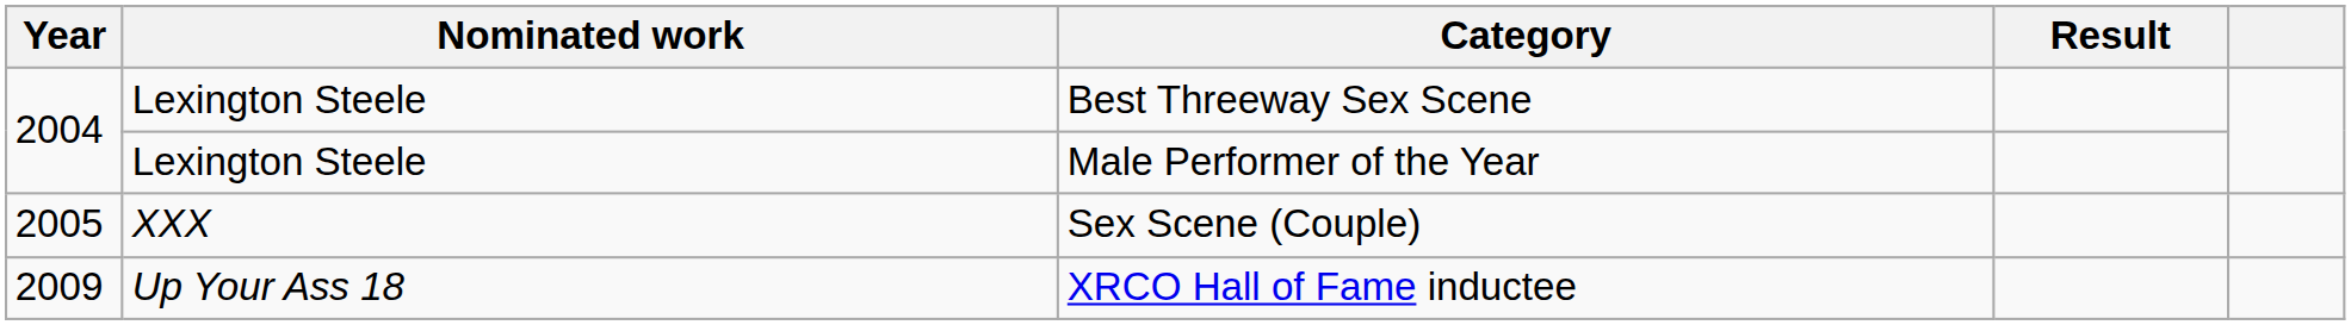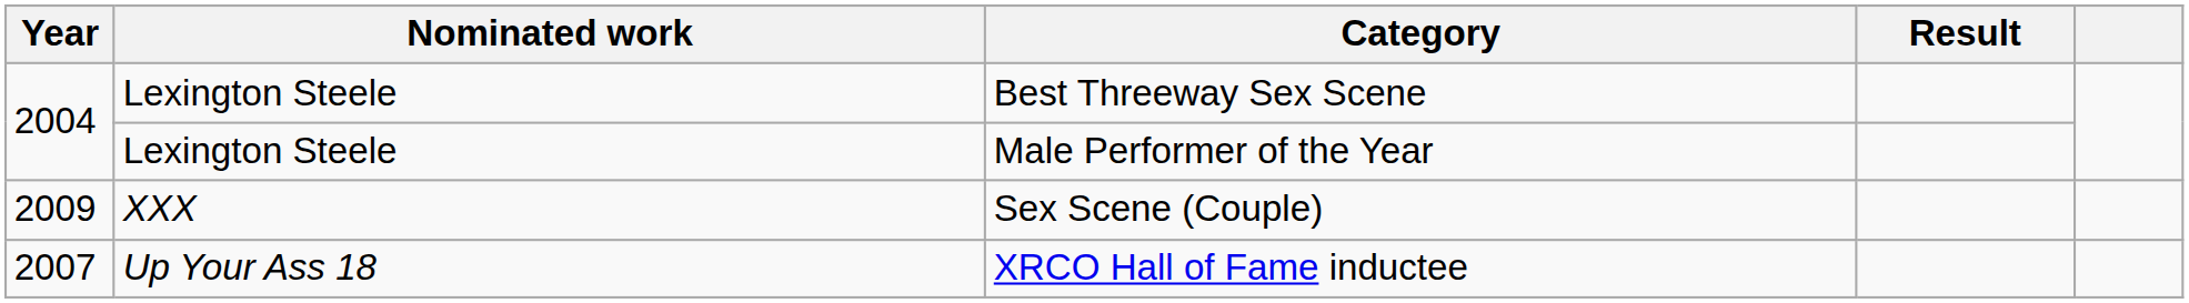Sex Scene (Couple) | Year: 2005 -> 2009
XRCO Hall of Fame inductee | Year: 2009 -> 2007
